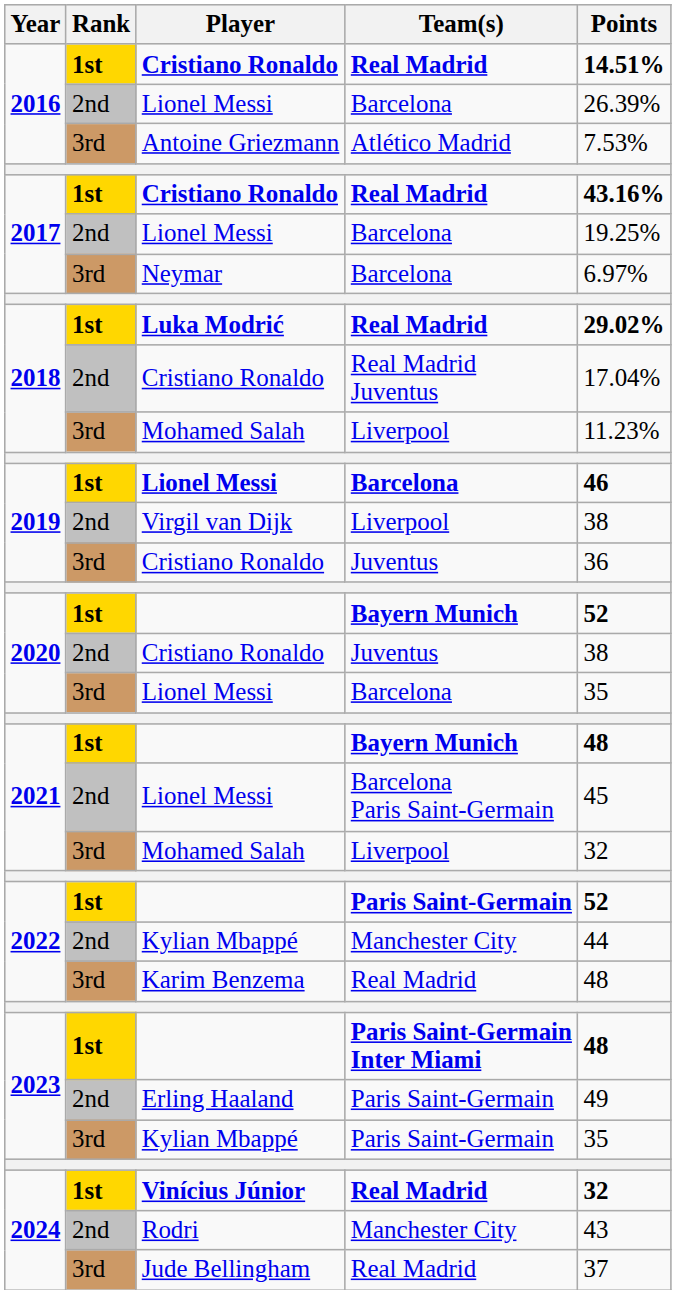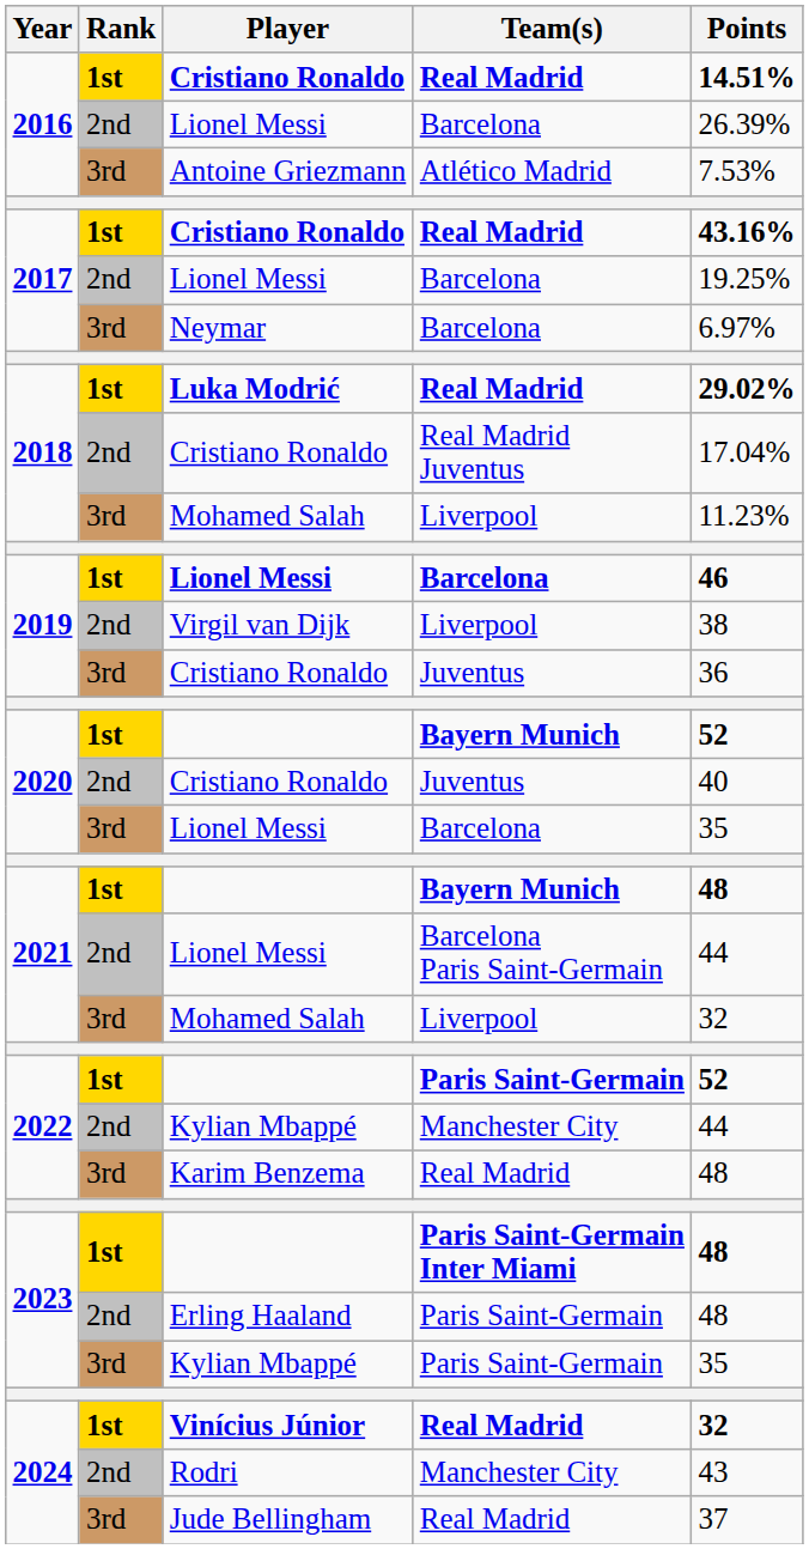2020 / Cristiano Ronaldo | Points: 38 -> 40
2021 / Lionel Messi | Points: 45 -> 44
Erling Haaland | Points: 49 -> 48
